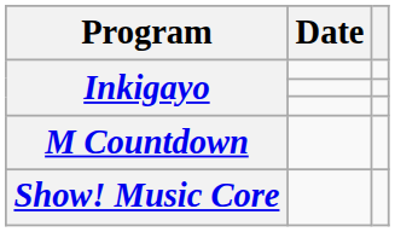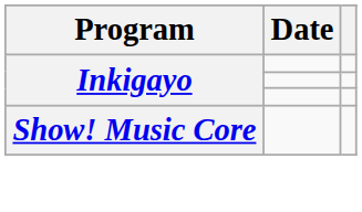- row: M Countdown
